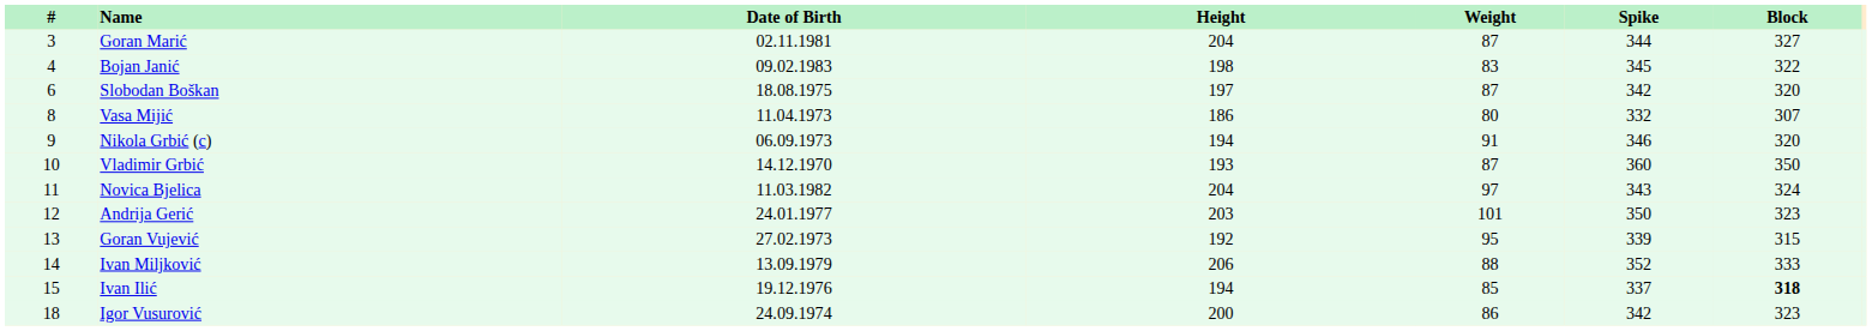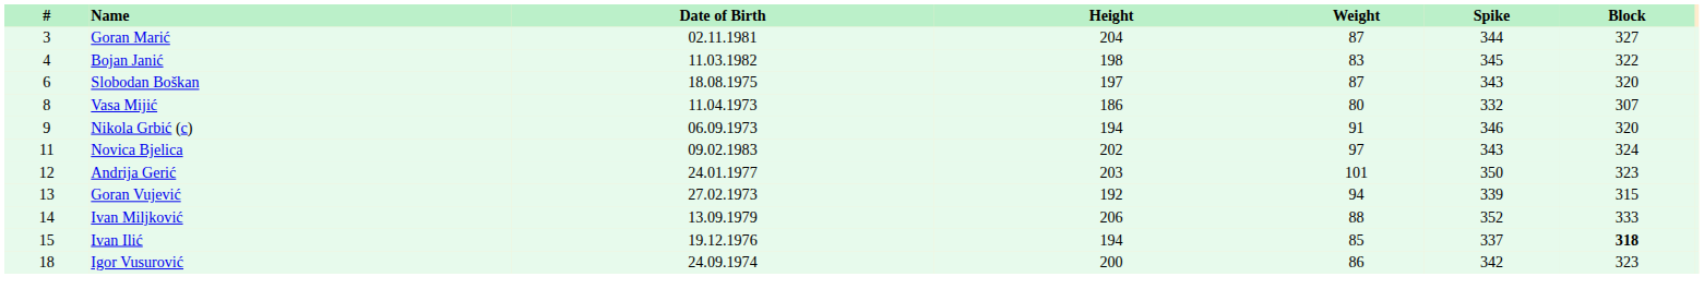Bojan Janić | Date of Birth: 09.02.1983 -> 11.03.1982
Slobodan Boškan | Spike: 342 -> 343
- row: 10 | Vladimir Grbić | 14.12.1970 | 193 | 87 | 360 | 350
Novica Bjelica | Date of Birth: 11.03.1982 -> 09.02.1983
Novica Bjelica | Height: 204 -> 202
Goran Vujević | Weight: 95 -> 94
